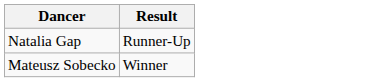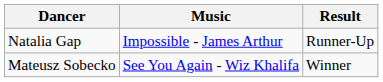+ column: Music | Impossible - James Arthur | See You Again - Wiz Khalifa
